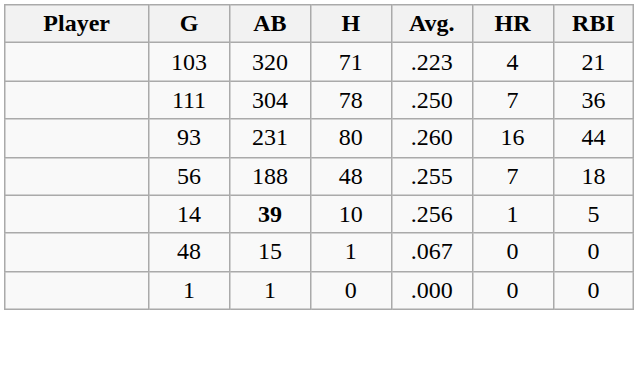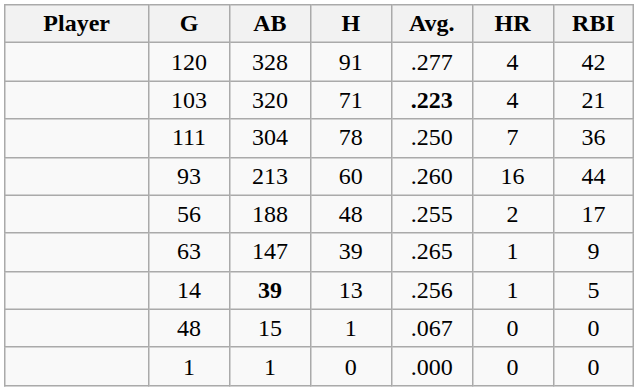+ row: 120 | 328 | 91 | .277 | 4 | 42
103 | Avg.: normal -> bold
93 | AB: 231 -> 213
93 | H: 80 -> 60
56 | HR: 7 -> 2
56 | RBI: 18 -> 17
+ row: 63 | 147 | 39 | .265 | 1 | 9
14 | H: 10 -> 13
